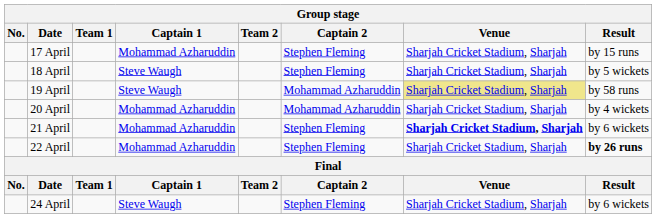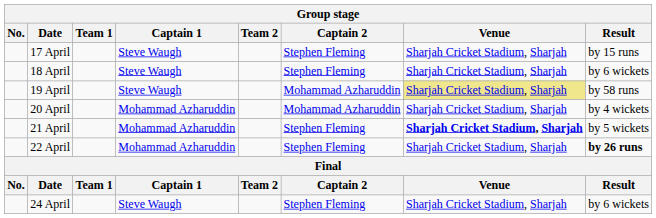17 April | Captain 1: Mohammad Azharuddin -> Steve Waugh
18 April | Result: by 5 wickets -> by 6 wickets
21 April | Result: by 6 wickets -> by 5 wickets
